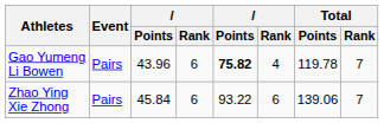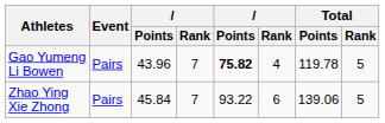Gao Yumeng Li Bowen | column 4: 6 -> 7
Gao Yumeng Li Bowen | Total / Rank: 7 -> 5
Zhao Ying Xie Zhong | column 4: 6 -> 7
Zhao Ying Xie Zhong | Total / Rank: 7 -> 5
